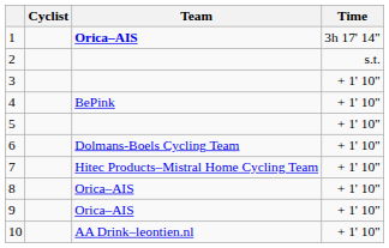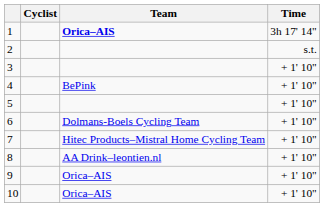8 | Team: Orica–AIS -> AA Drink–leontien.nl
10 | Team: AA Drink–leontien.nl -> Orica–AIS
